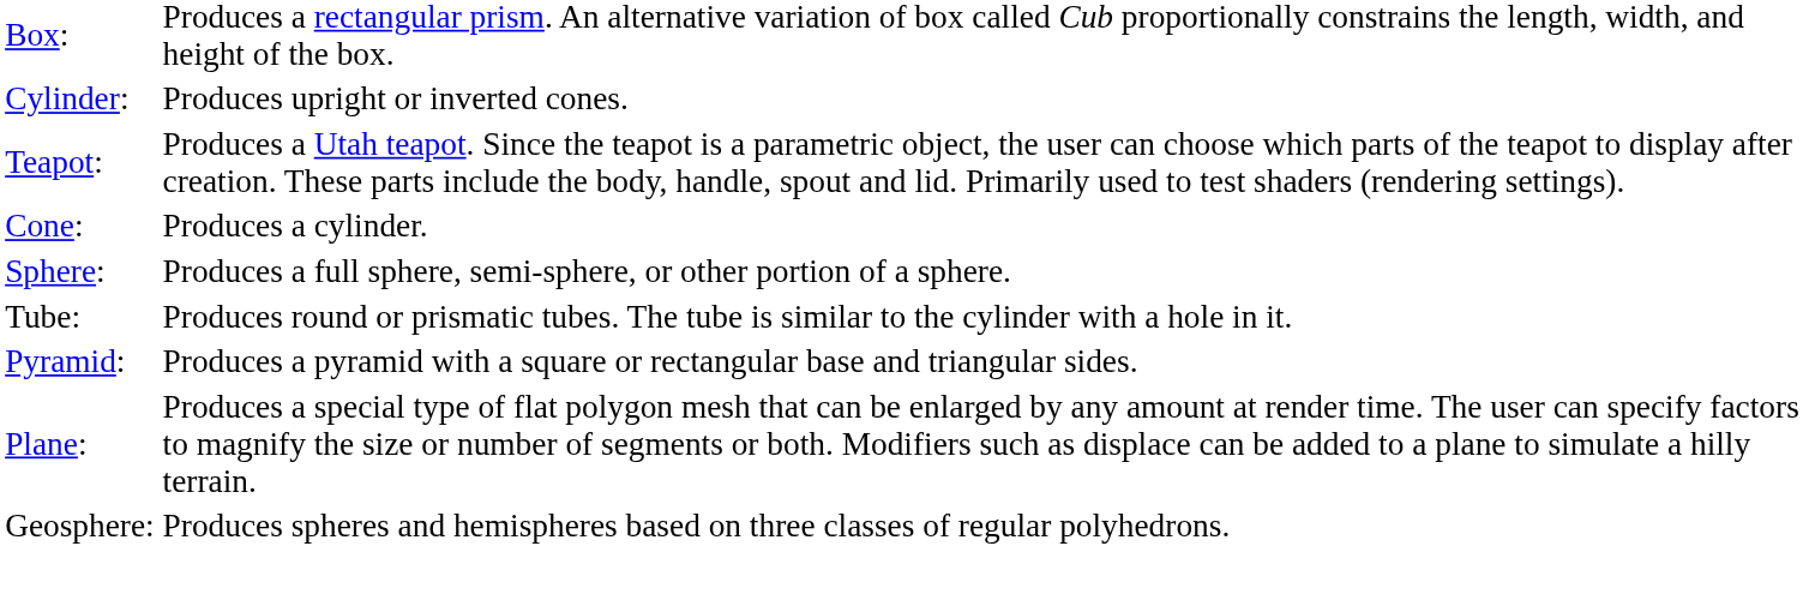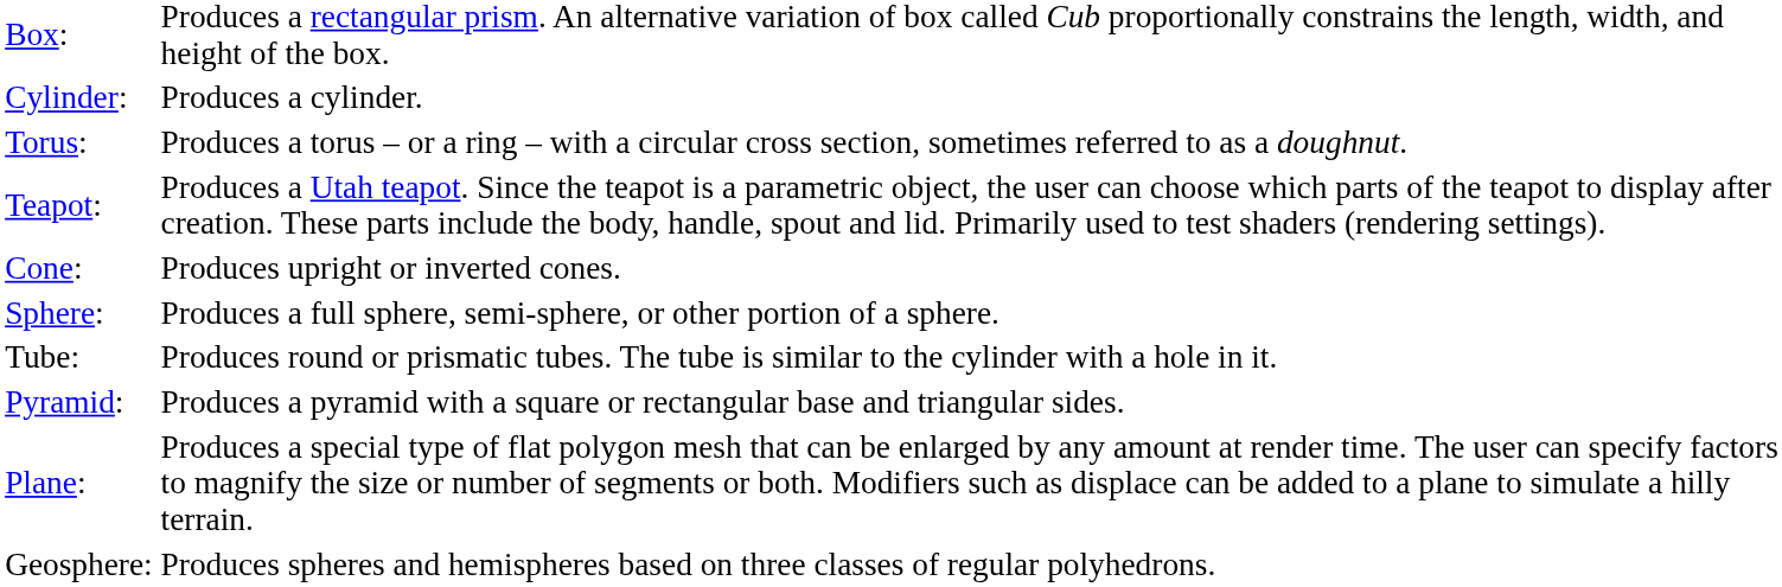Cylinder: | column 2: Produces upright or inverted cones. -> Produces a cylinder.
+ row: Torus: | Produces a torus – or a ring – with a circular cross section, sometimes referred to as a doughnut.
Cone: | column 2: Produces a cylinder. -> Produces upright or inverted cones.
